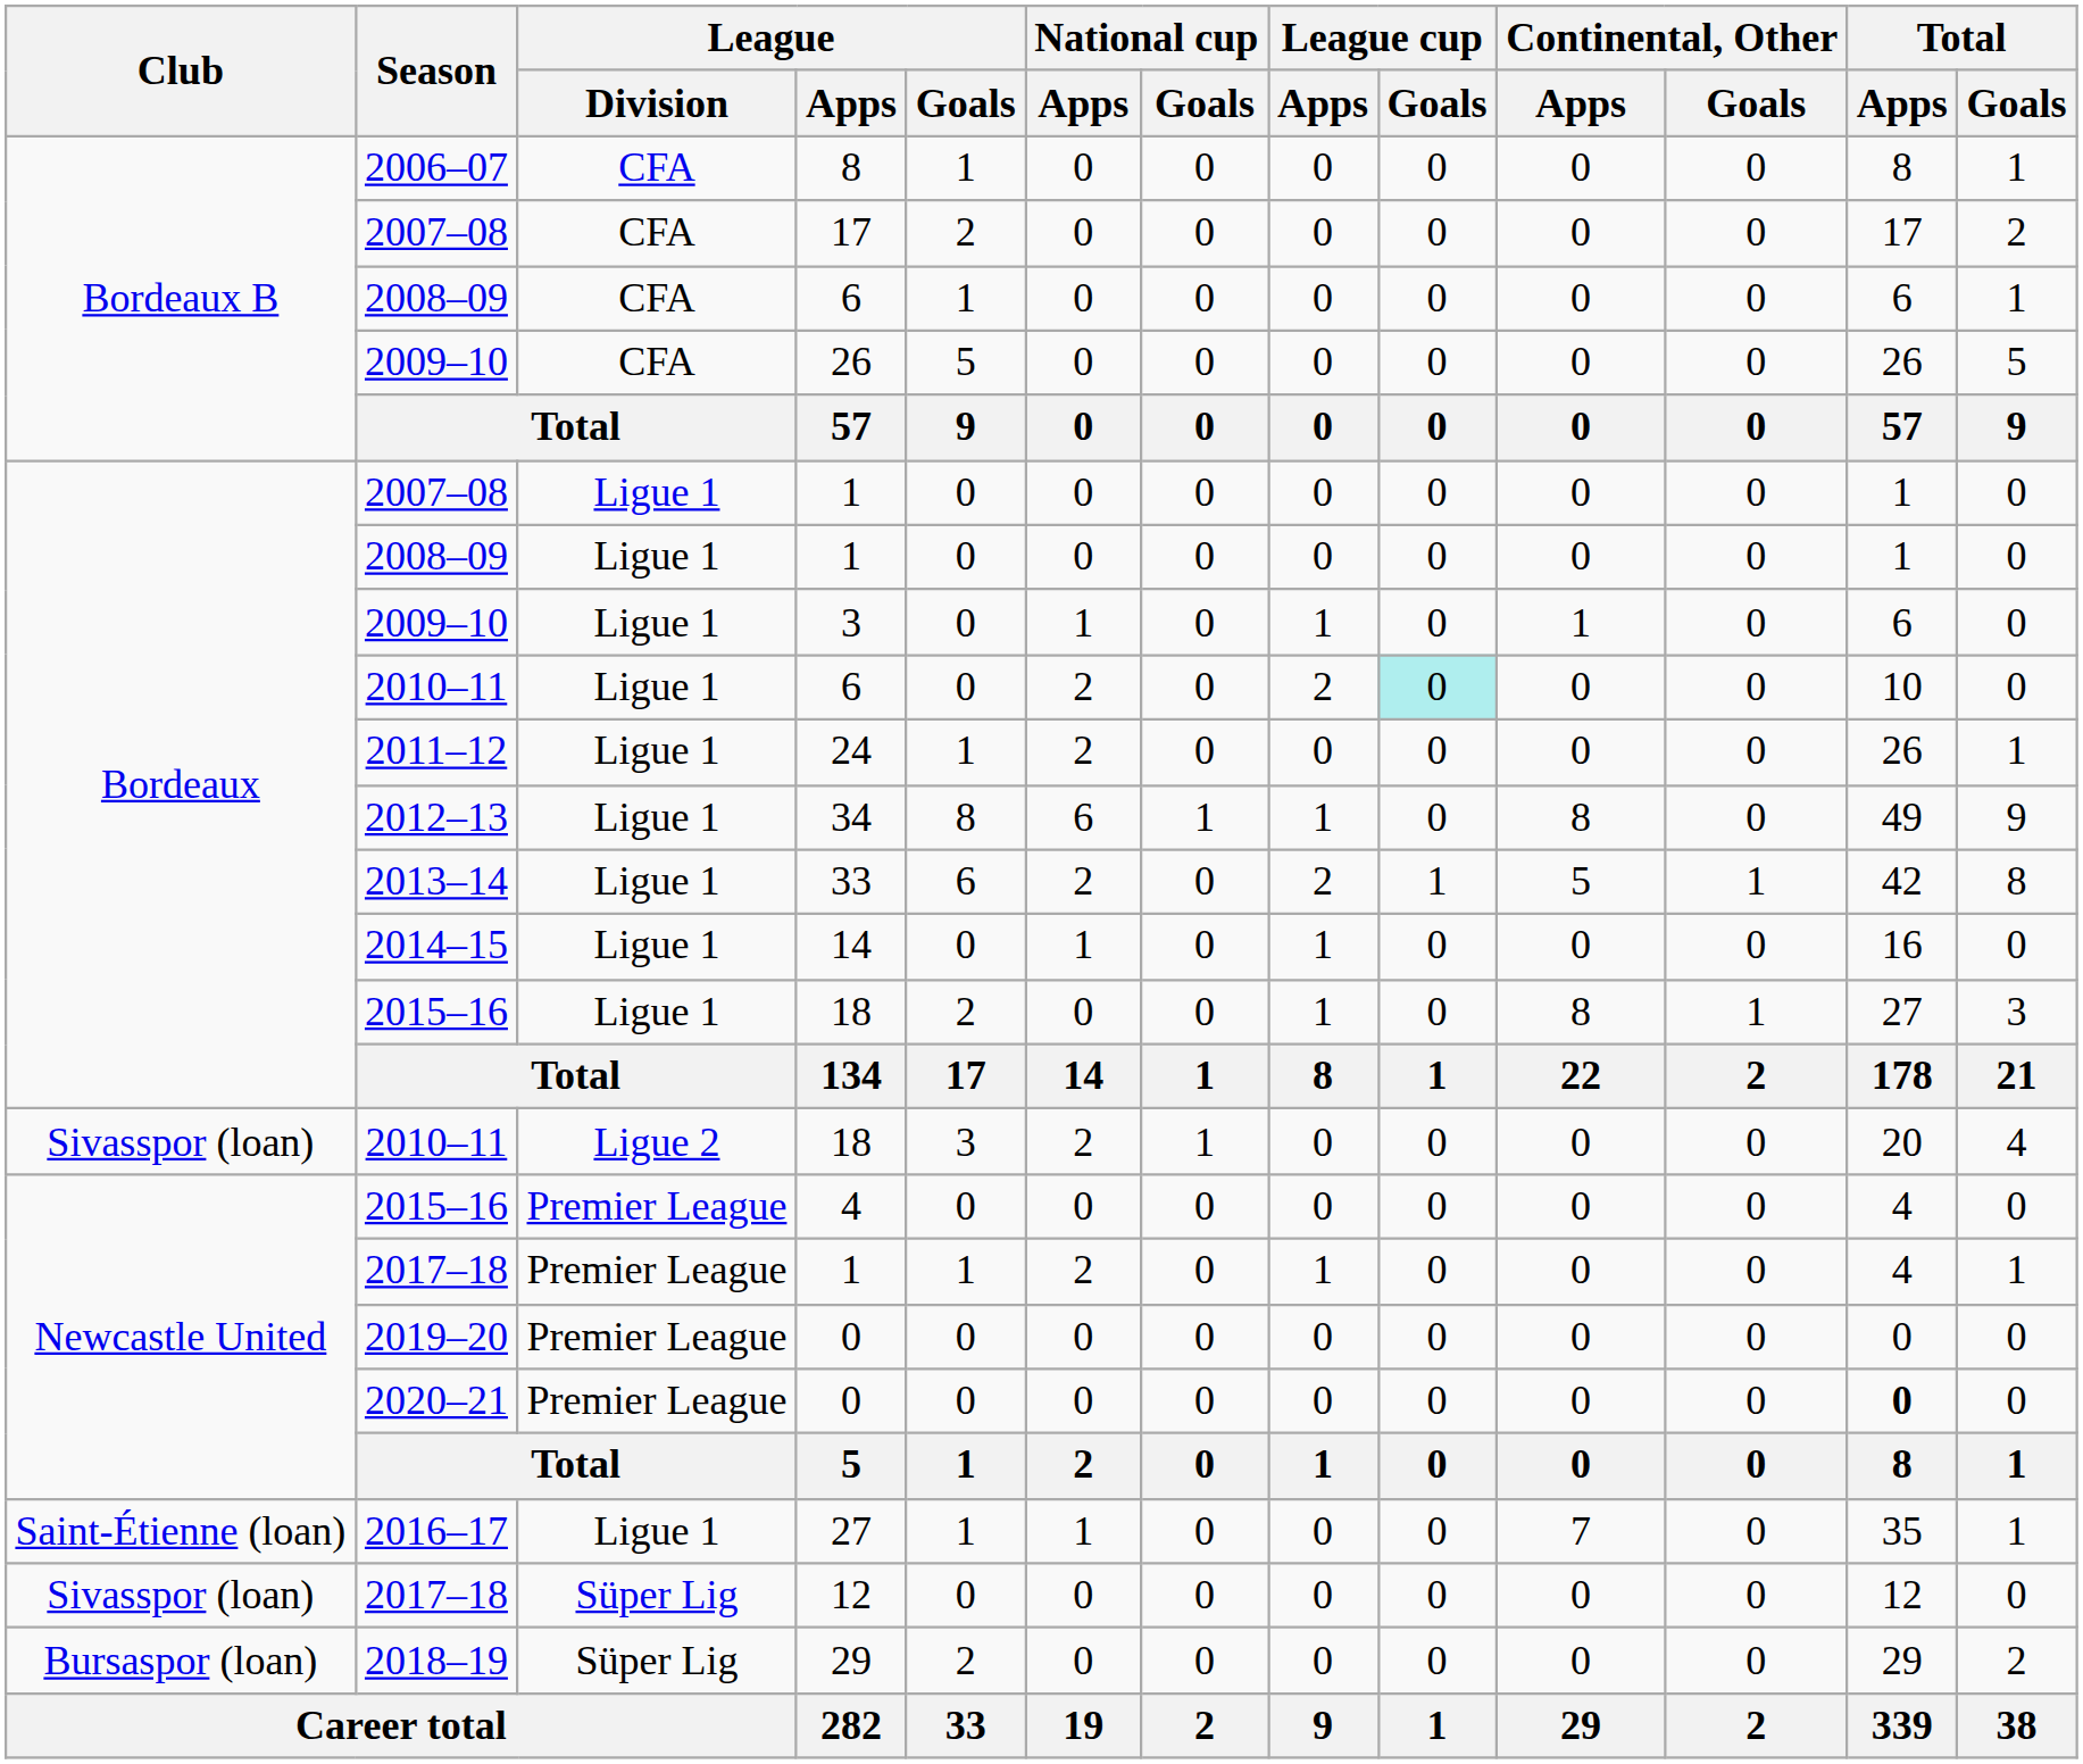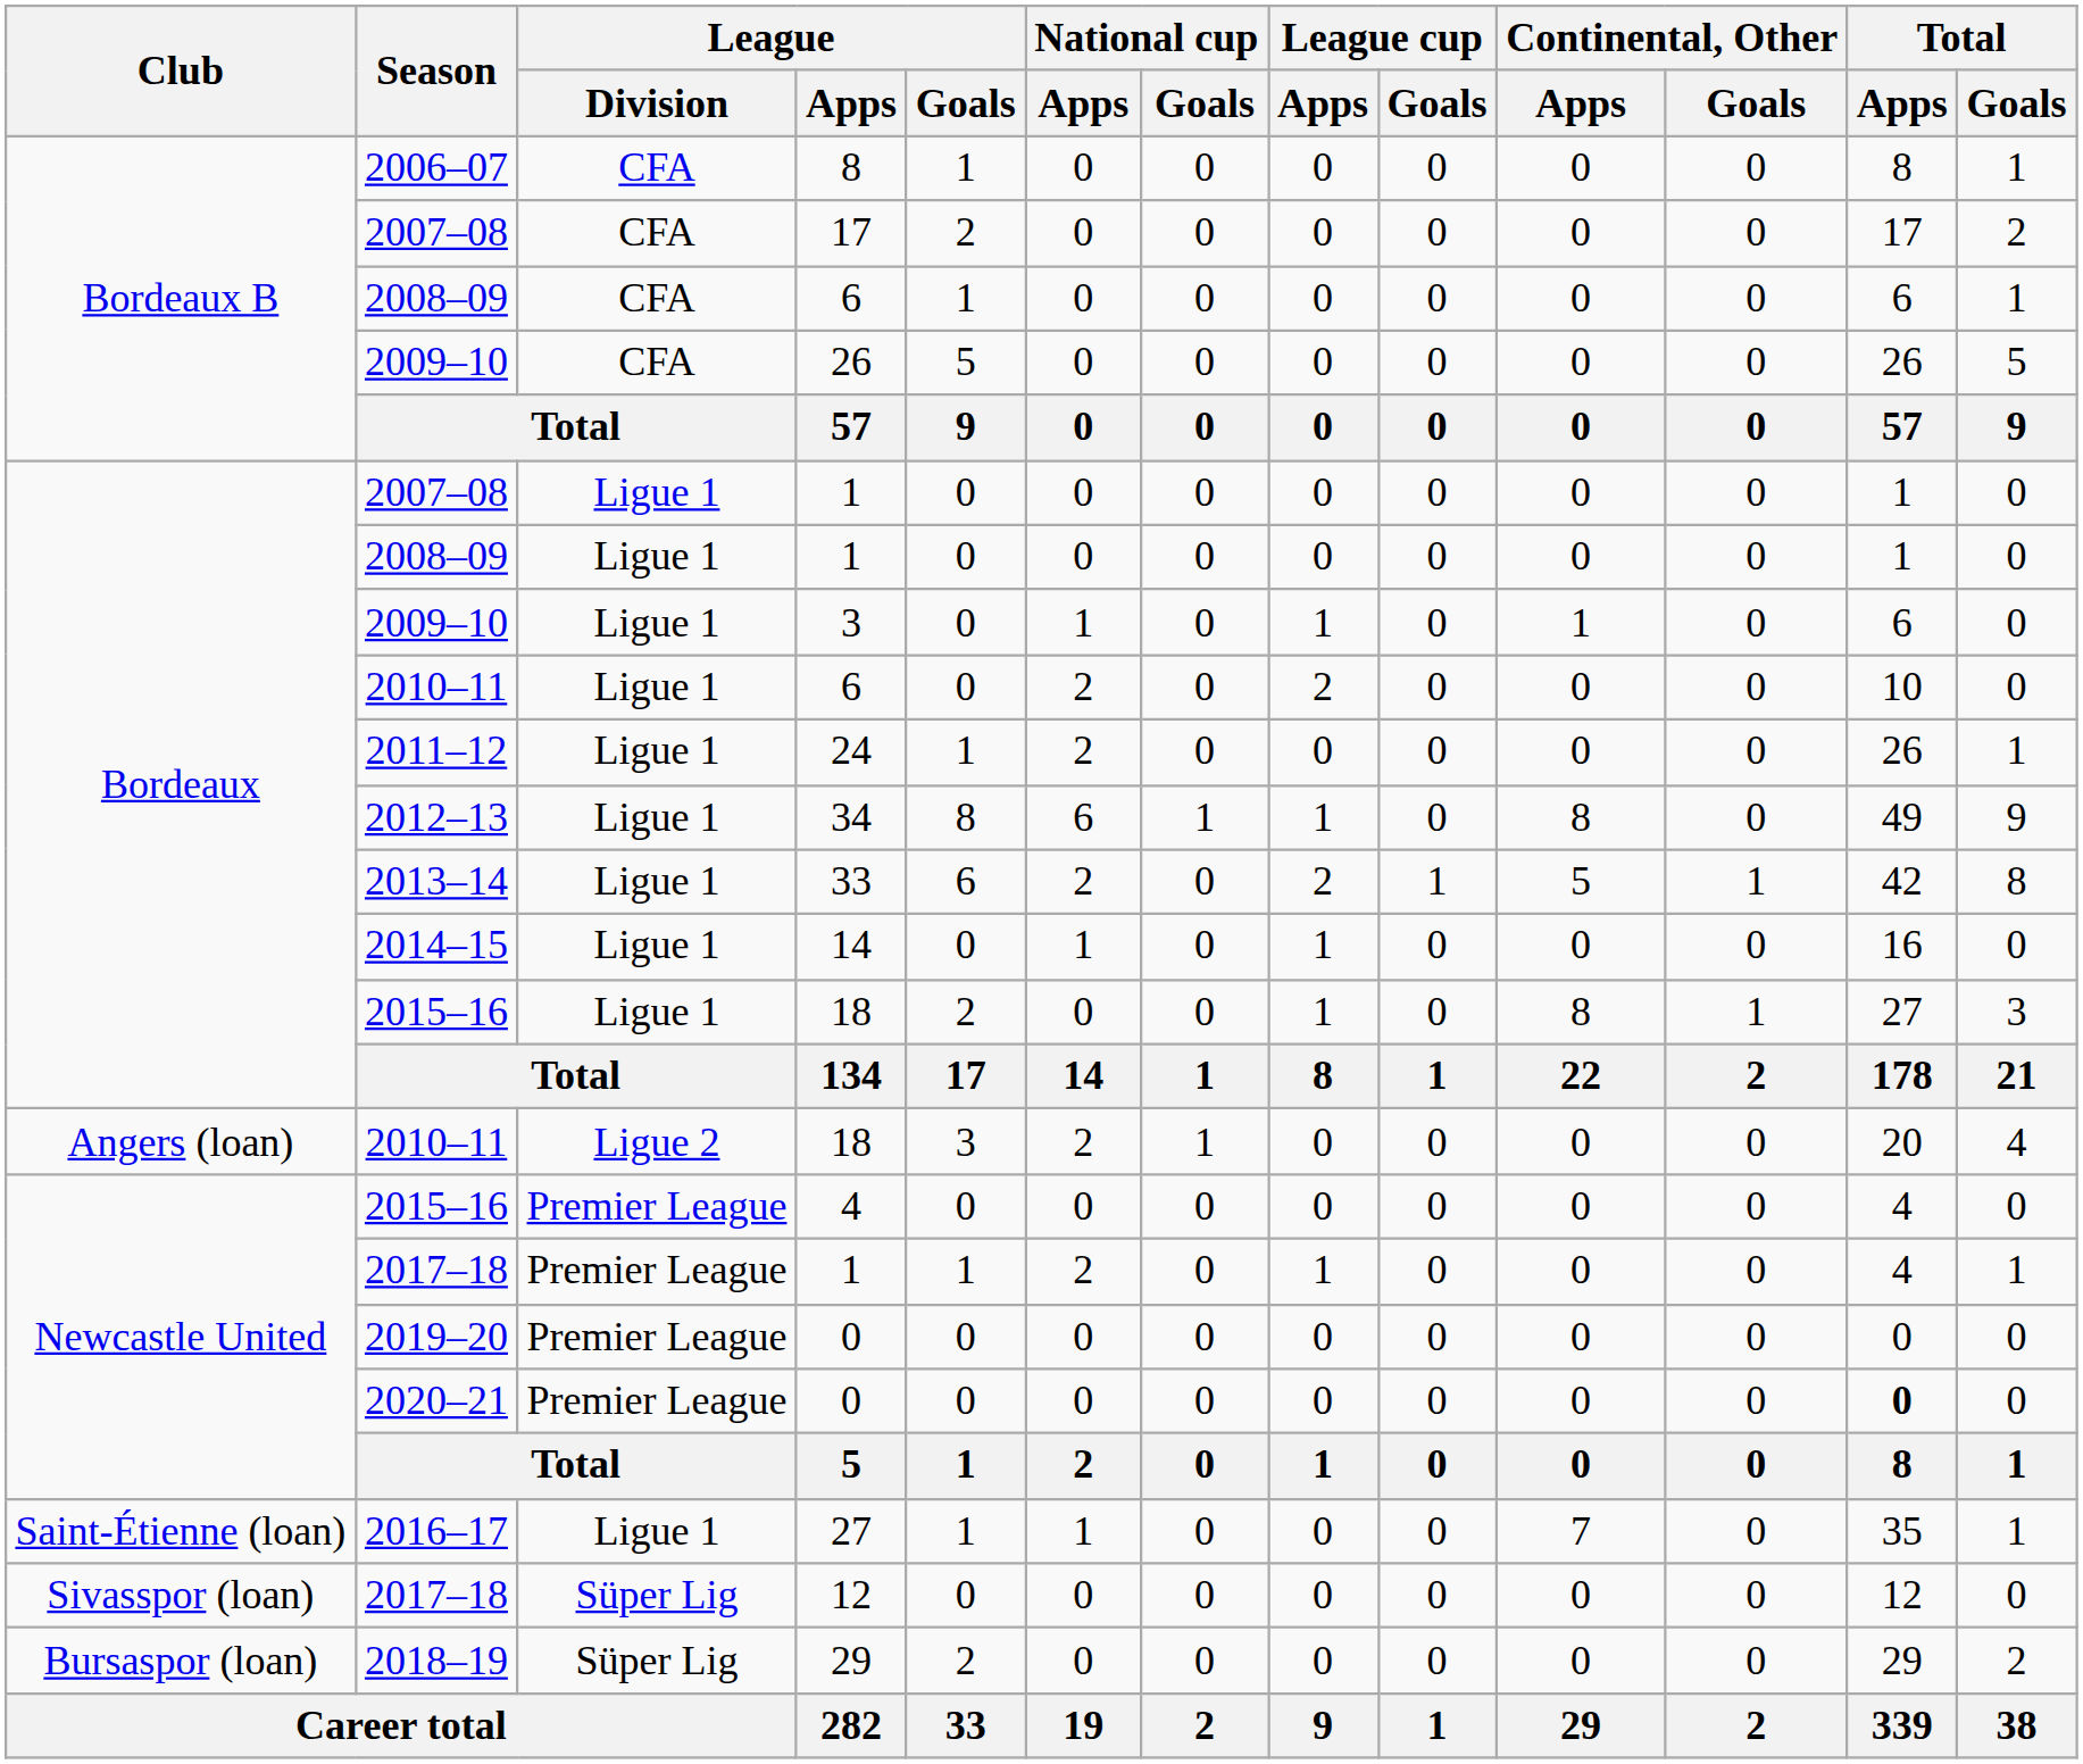2010–11 / 6 | League cup / Goals: paleturquoise background -> no background
2010–11 / 18 | Club: Sivasspor (loan) -> Angers (loan)
